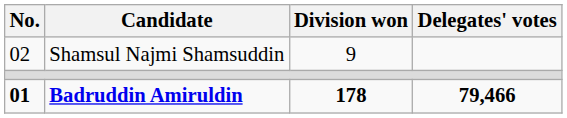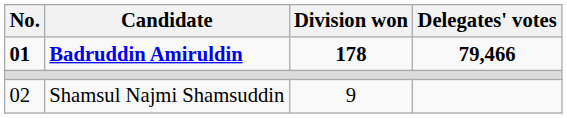rows swapped: Badruddin Amiruldin <-> Shamsul Najmi Shamsuddin
